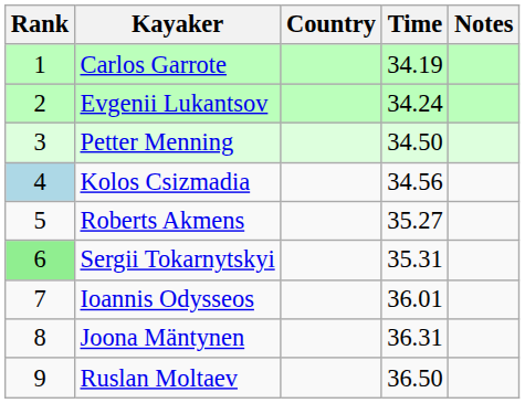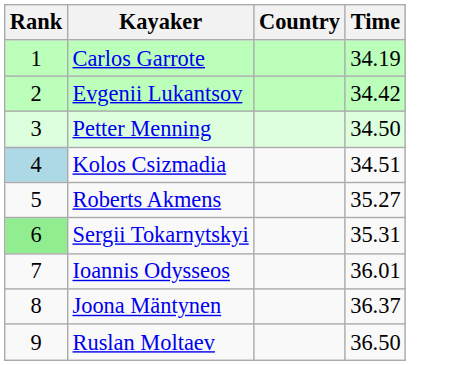- column: Notes
Evgenii Lukantsov | Time: 34.24 -> 34.42
Kolos Csizmadia | Time: 34.56 -> 34.51
Joona Mäntynen | Time: 36.31 -> 36.37
